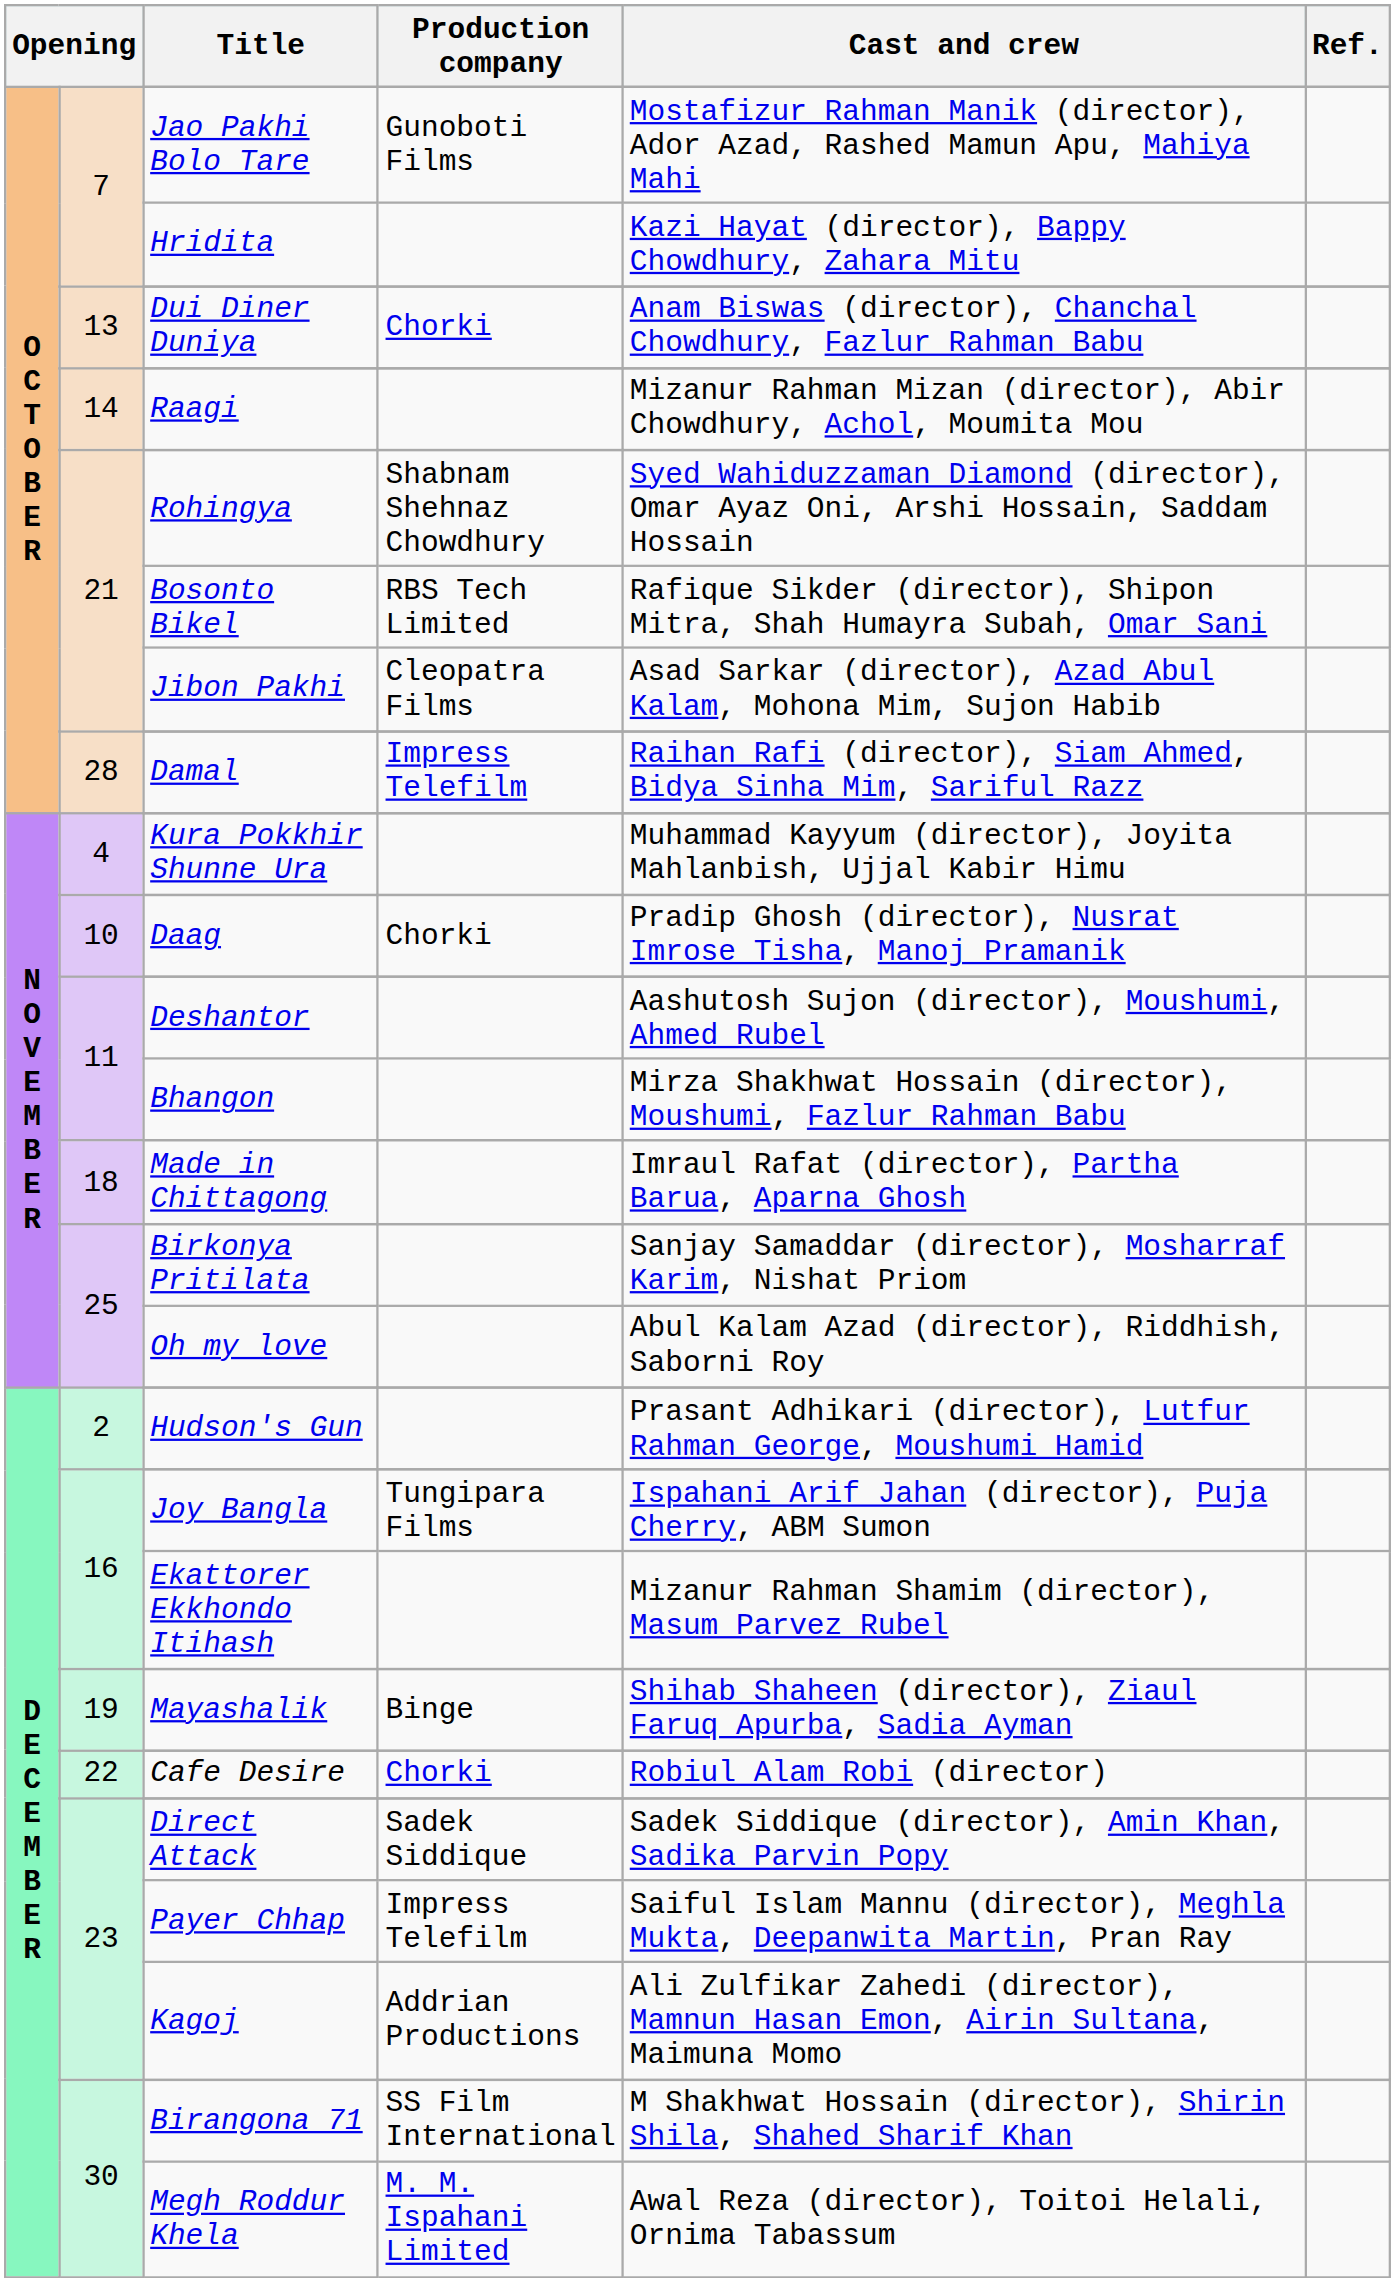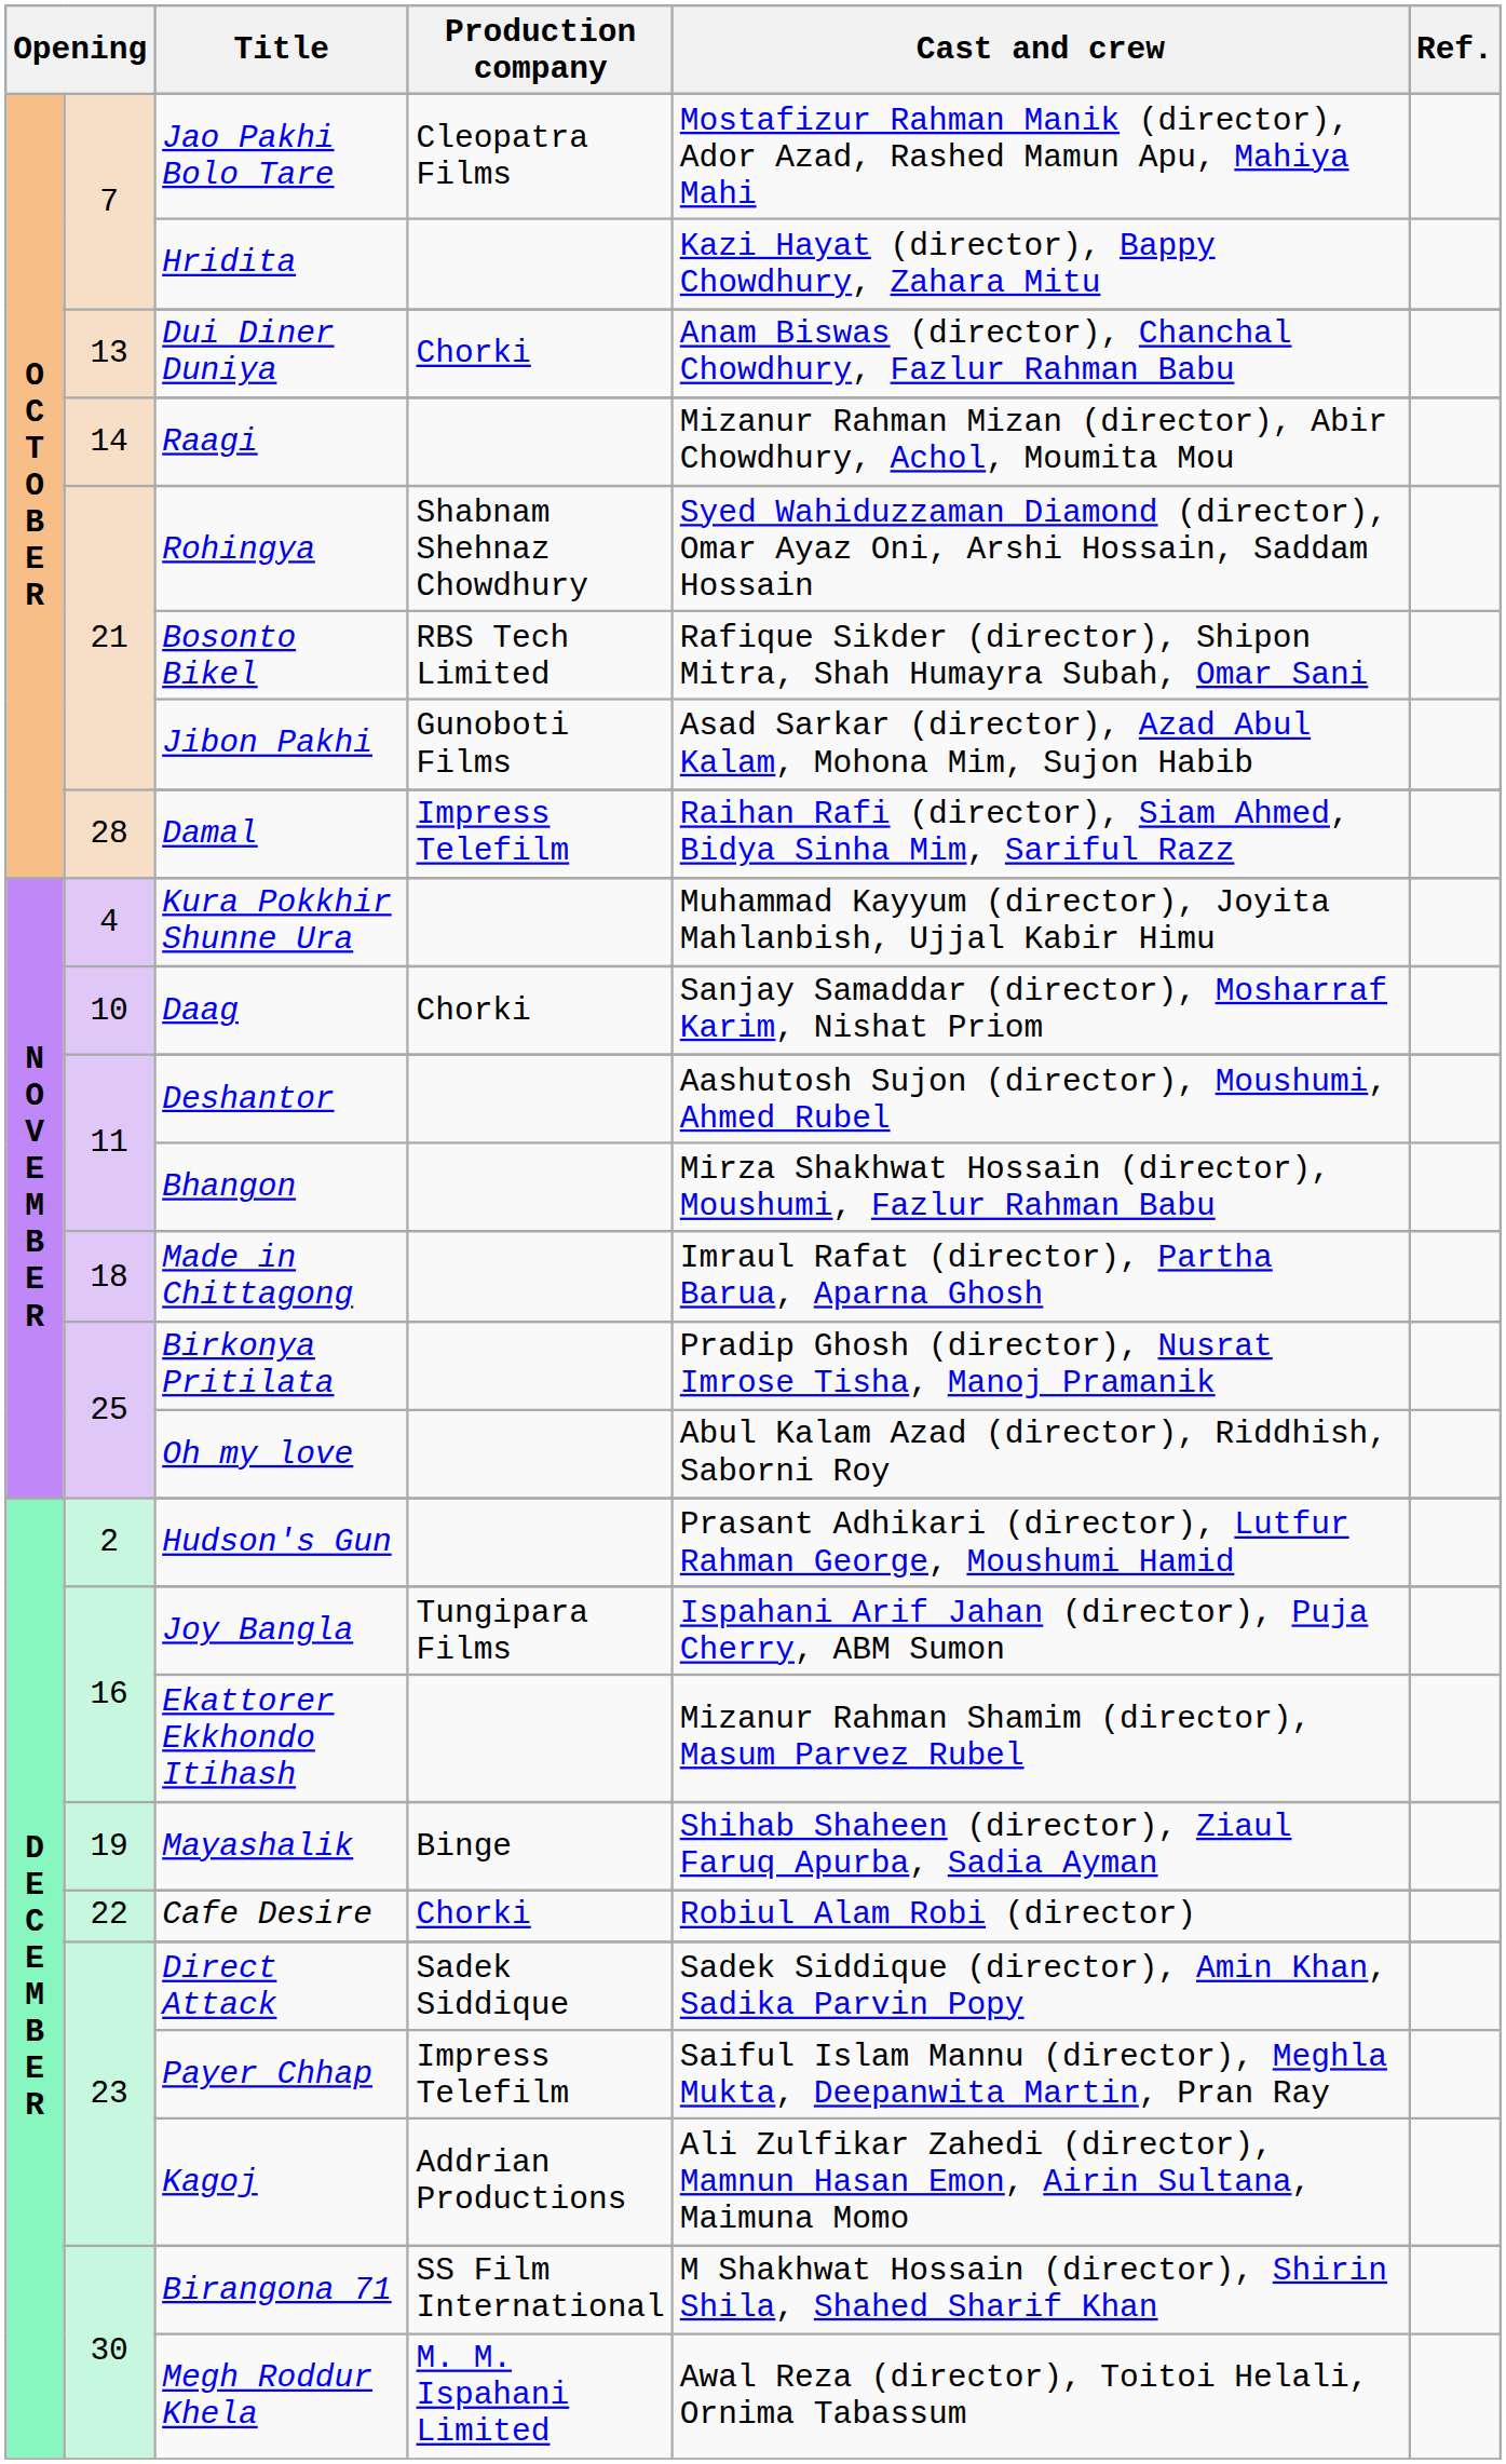Jao Pakhi Bolo Tare | Production company: Gunoboti Films -> Cleopatra Films
Jibon Pakhi | Production company: Cleopatra Films -> Gunoboti Films
Daag | Cast and crew: Pradip Ghosh (director), Nusrat Imrose Tisha, Manoj Pramanik -> Sanjay Samaddar (director), Mosharraf Karim, Nishat Priom
Birkonya Pritilata | Cast and crew: Sanjay Samaddar (director), Mosharraf Karim, Nishat Priom -> Pradip Ghosh (director), Nusrat Imrose Tisha, Manoj Pramanik
